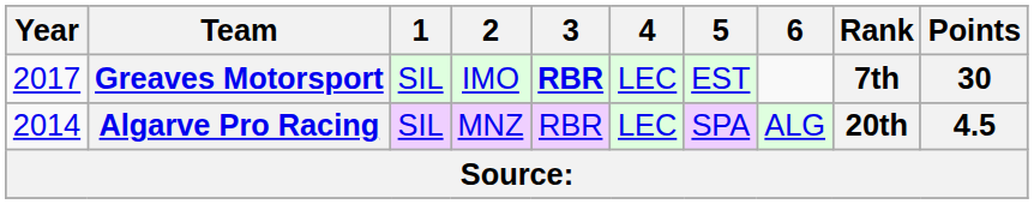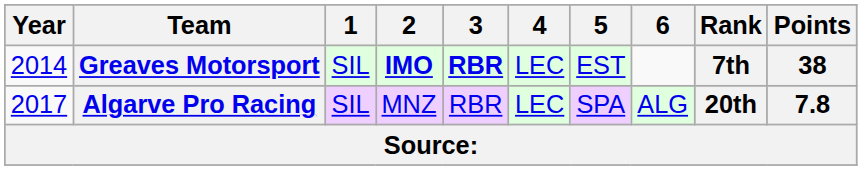Greaves Motorsport | Year: 2017 -> 2014
Greaves Motorsport | 2: normal -> bold
Greaves Motorsport | Points: 30 -> 38
Algarve Pro Racing | Year: 2014 -> 2017
Algarve Pro Racing | Points: 4.5 -> 7.8
